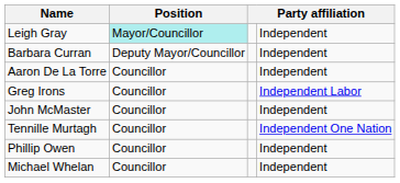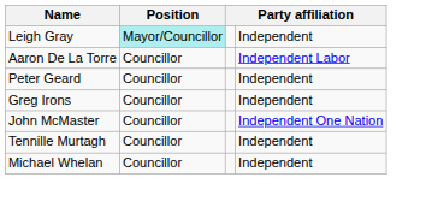- row: Barbara Curran | Deputy Mayor/Councillor | Independent
Aaron De La Torre | column 4: Independent -> Independent Labor
+ row: Peter Geard | Councillor | Independent
Greg Irons | column 4: Independent Labor -> Independent
John McMaster | column 4: Independent -> Independent One Nation
Tennille Murtagh | column 4: Independent One Nation -> Independent
- row: Phillip Owen | Councillor | Independent
